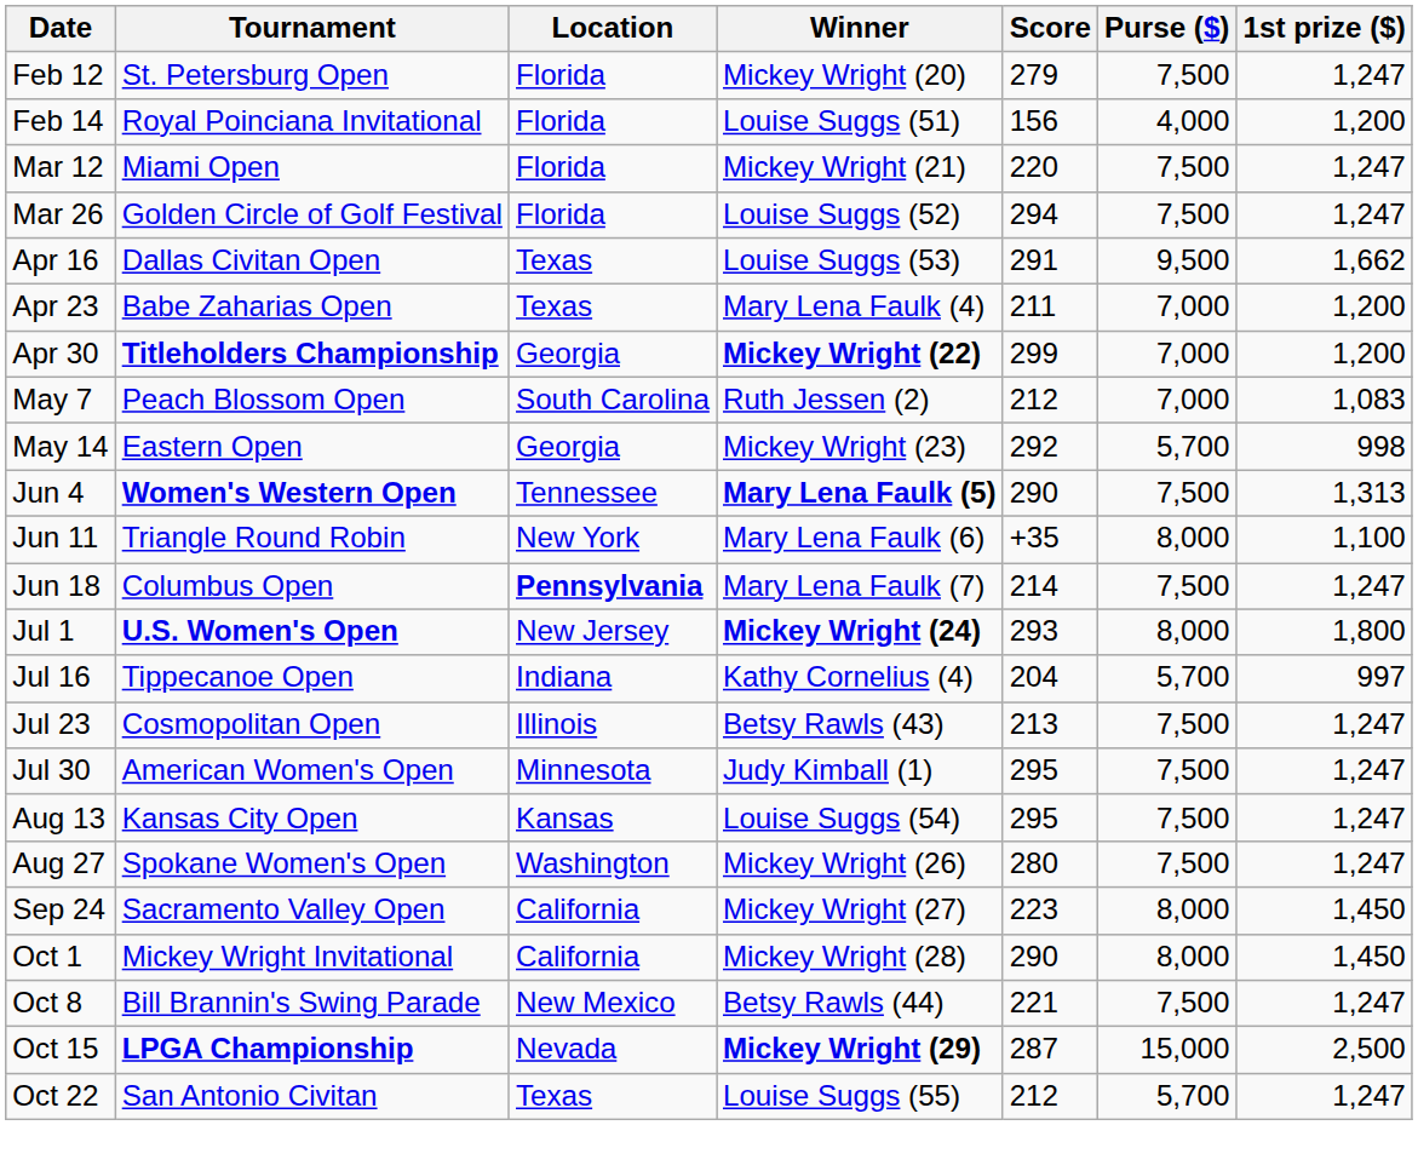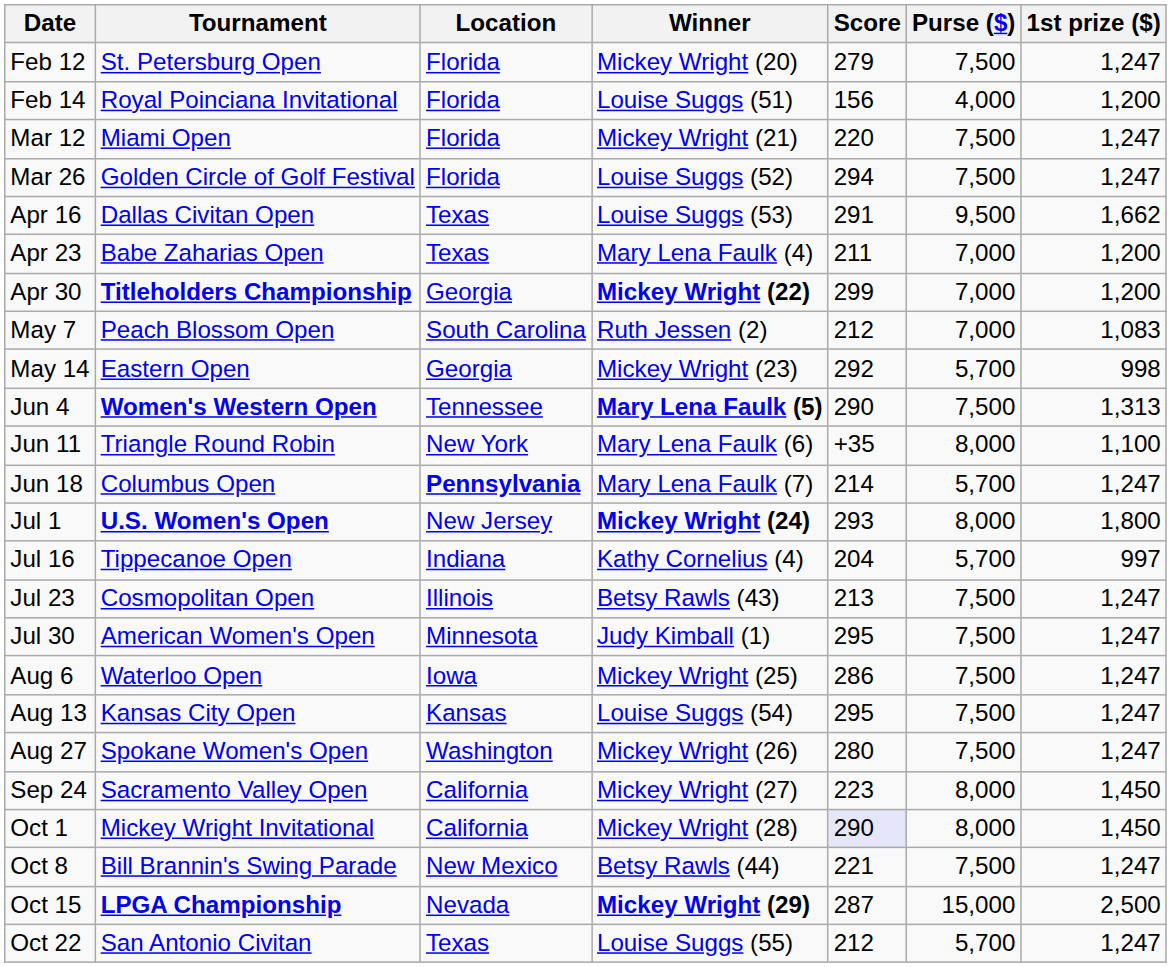Jun 18 | Purse ($): 7,500 -> 5,700
+ row: Aug 6 | Waterloo Open | Iowa | Mickey Wright (25) | 286 | 7,500 | 1,247
Oct 1 | Score: no background -> lavender background
